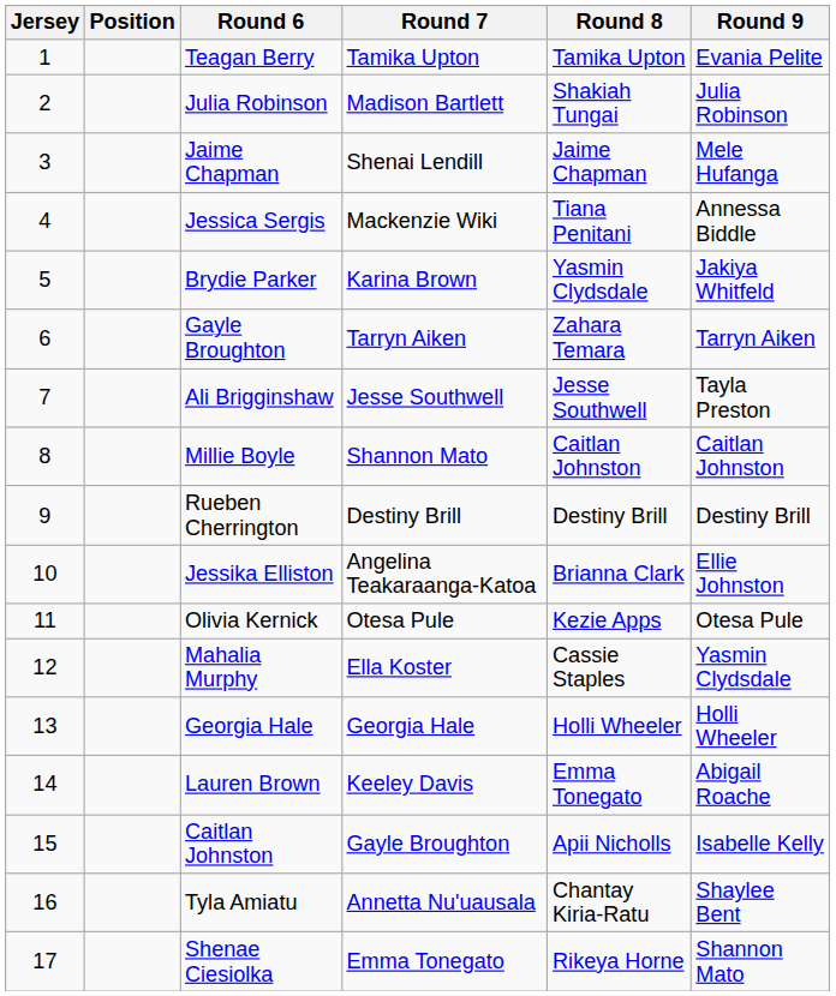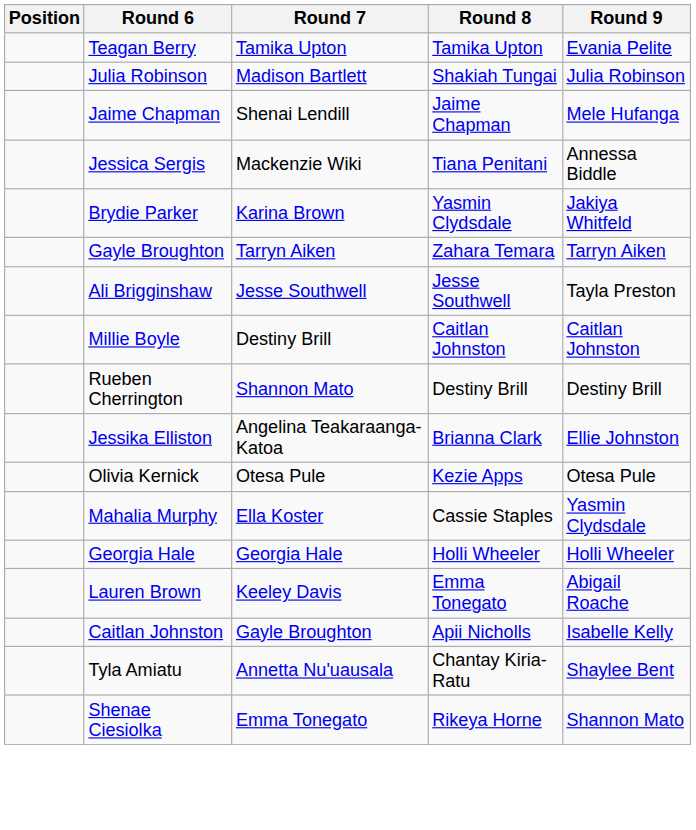- column: Jersey | 1 | 2 | 3 | 4 | 5 | 6 | 7 | 8 | 9 | 10 | 11 | 12 | 13 | 14 | 15 | 16 | 17
Millie Boyle | Round 7: Shannon Mato -> Destiny Brill
Rueben Cherrington | Round 7: Destiny Brill -> Shannon Mato
